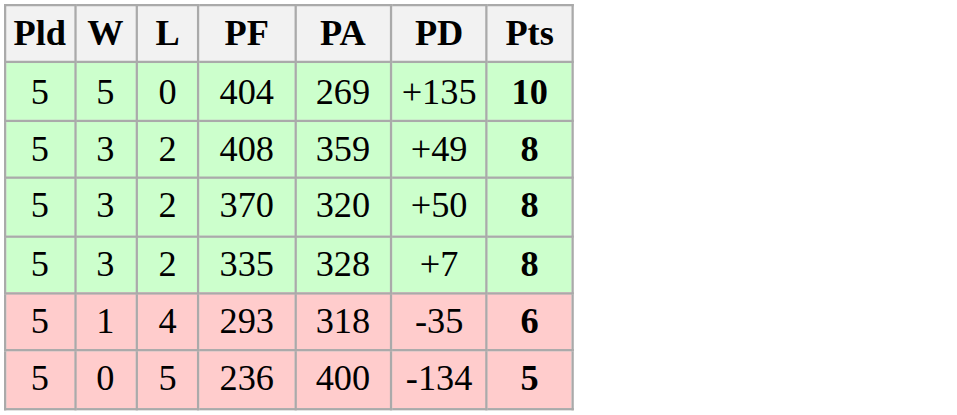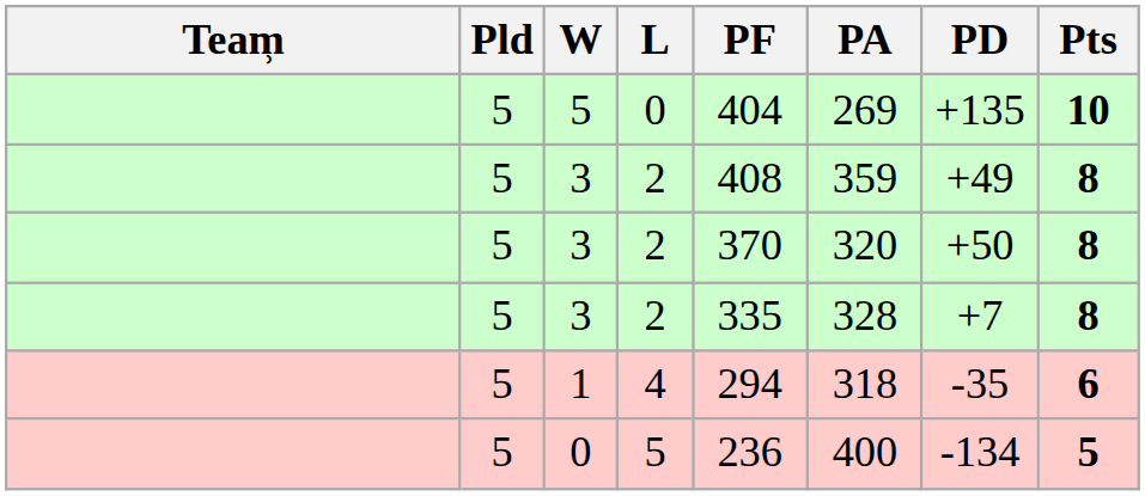+ column: Team̹̹
1 | PF: 293 -> 294
